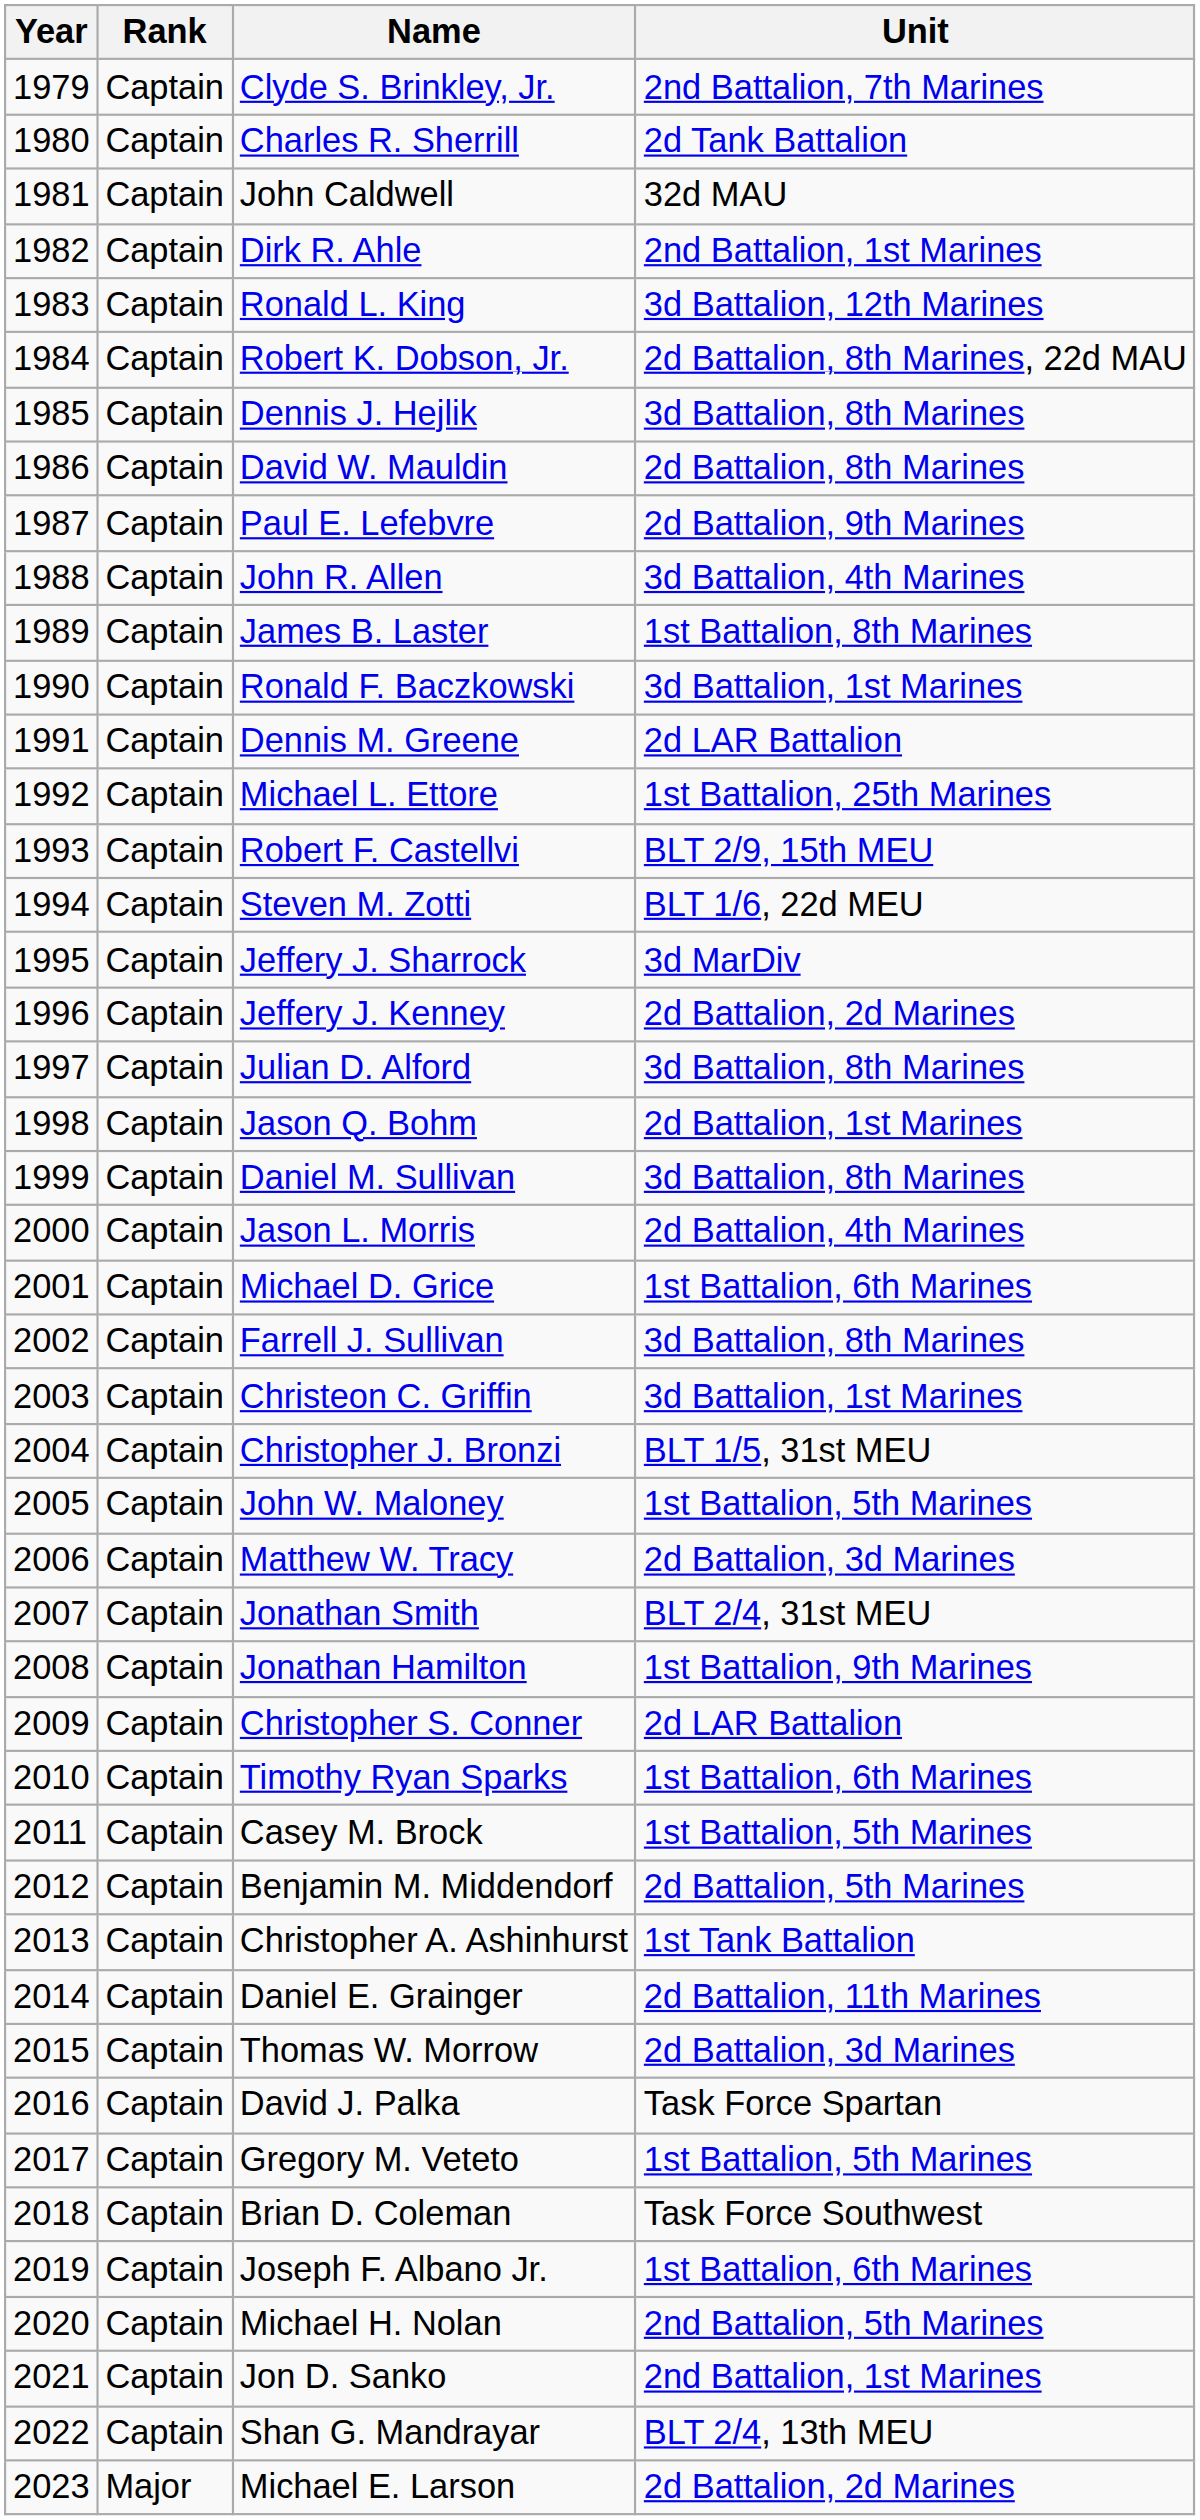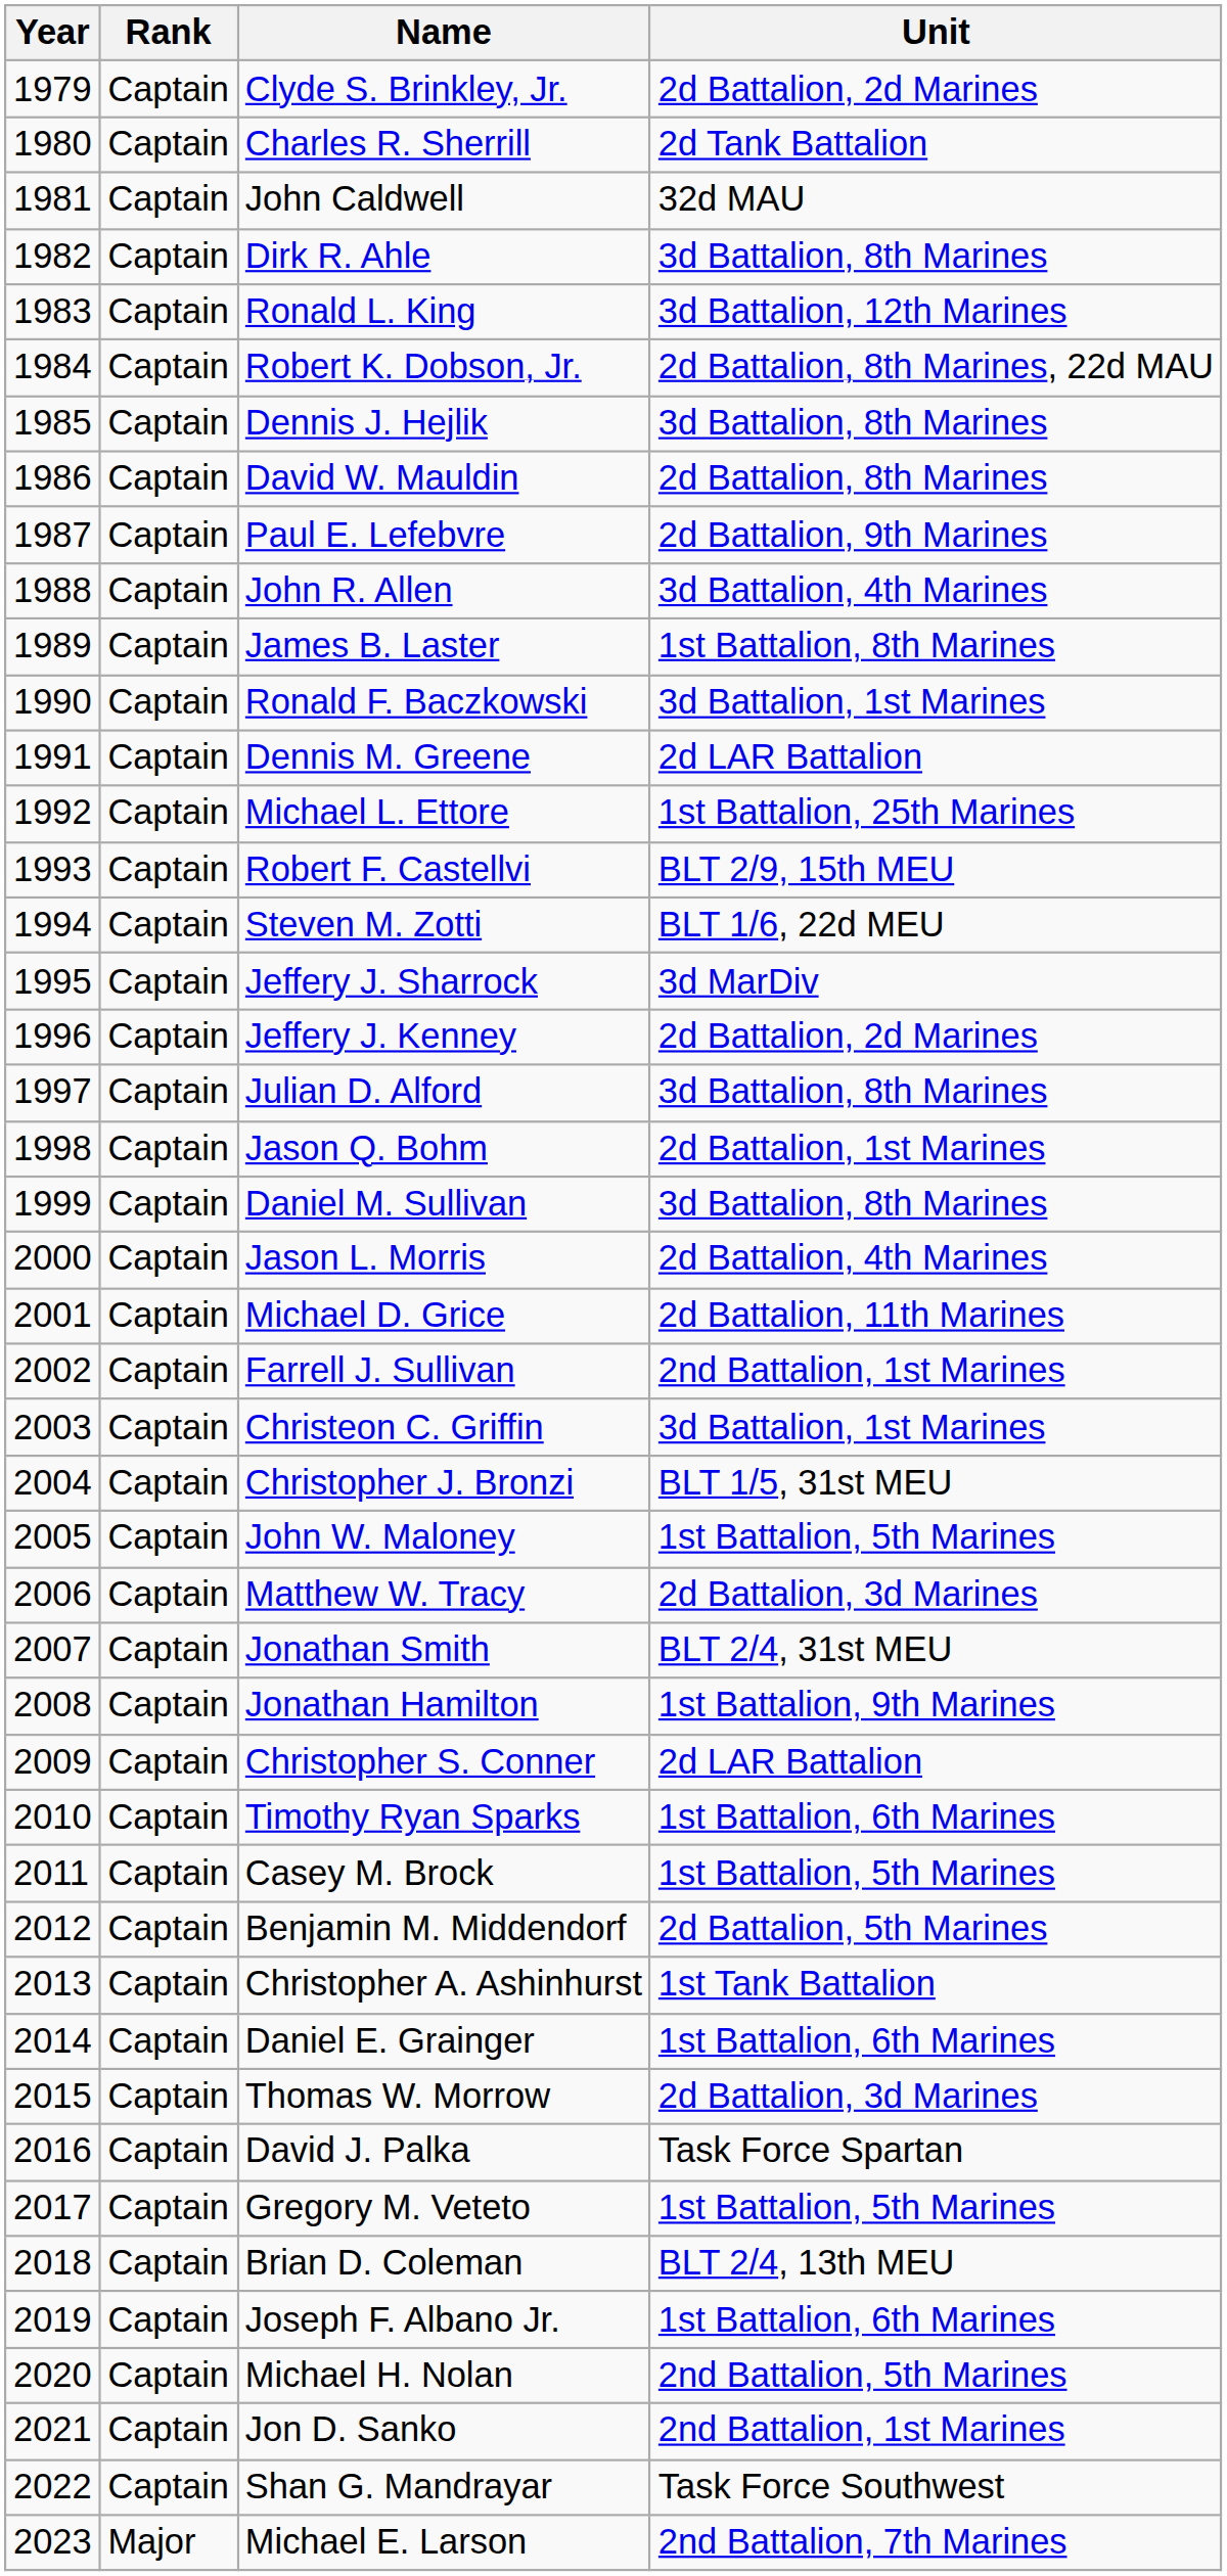Clyde S. Brinkley, Jr. | Unit: 2nd Battalion, 7th Marines -> 2d Battalion, 2d Marines
Dirk R. Ahle | Unit: 2nd Battalion, 1st Marines -> 3d Battalion, 8th Marines
Michael D. Grice | Unit: 1st Battalion, 6th Marines -> 2d Battalion, 11th Marines
Farrell J. Sullivan | Unit: 3d Battalion, 8th Marines -> 2nd Battalion, 1st Marines
Daniel E. Grainger | Unit: 2d Battalion, 11th Marines -> 1st Battalion, 6th Marines
Brian D. Coleman | Unit: Task Force Southwest -> BLT 2/4, 13th MEU
Shan G. Mandrayar | Unit: BLT 2/4, 13th MEU -> Task Force Southwest
Michael E. Larson | Unit: 2d Battalion, 2d Marines -> 2nd Battalion, 7th Marines
